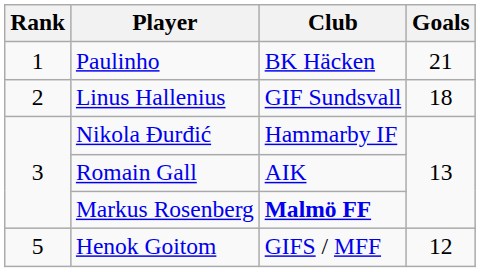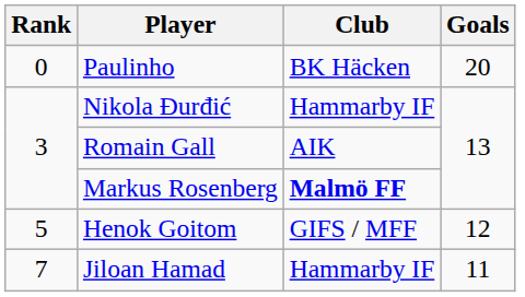Paulinho | Rank: 1 -> 0
Paulinho | Goals: 21 -> 20
- row: 2 | Linus Hallenius | GIF Sundsvall | 18
+ row: 7 | Jiloan Hamad | Hammarby IF | 11
